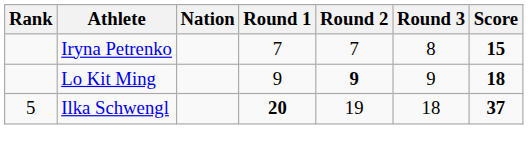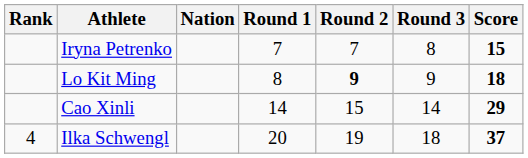Lo Kit Ming | Round 1: 9 -> 8
+ row: Cao Xinli | 14 | 15 | 14 | 29
Ilka Schwengl | Rank: 5 -> 4
Ilka Schwengl | Round 1: bold -> normal
